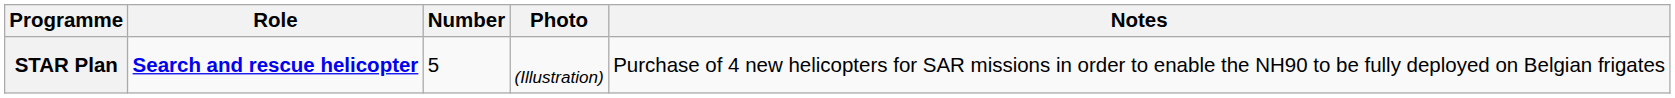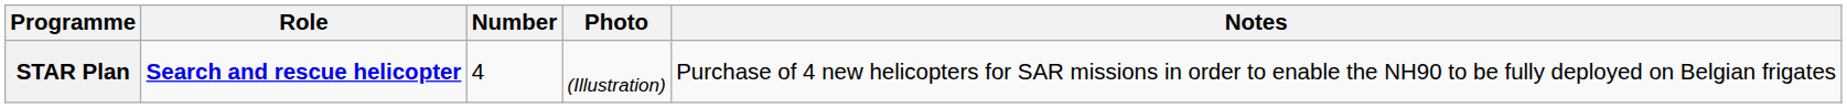STAR Plan | Number: 5 -> 4
